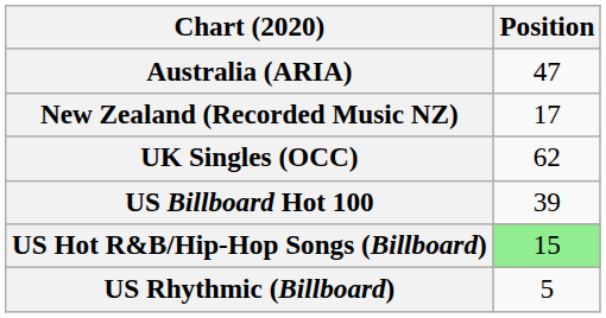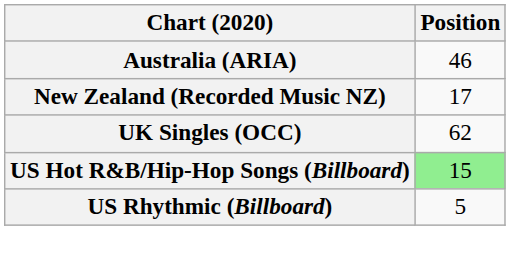Australia (ARIA) | Position: 47 -> 46
- row: US Billboard Hot 100 | 39
